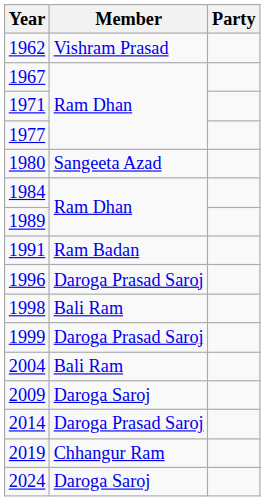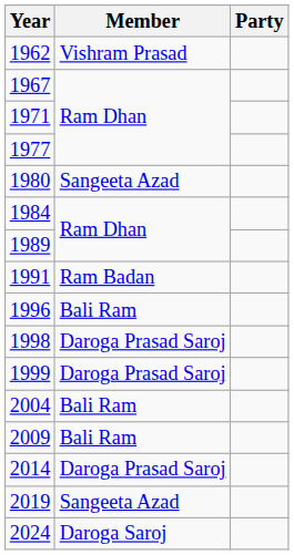1996 | Member: Daroga Prasad Saroj -> Bali Ram
1998 | Member: Bali Ram -> Daroga Prasad Saroj
2009 | Member: Daroga Saroj -> Bali Ram
2019 | Member: Chhangur Ram -> Sangeeta Azad
